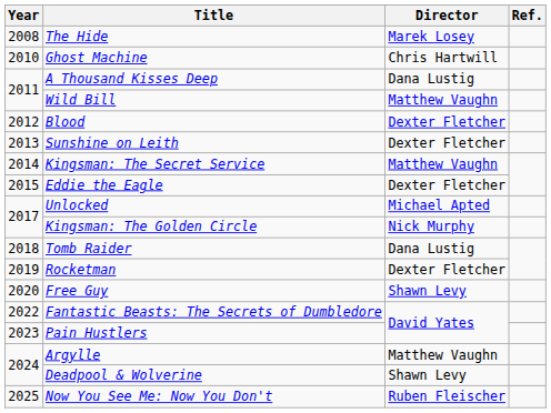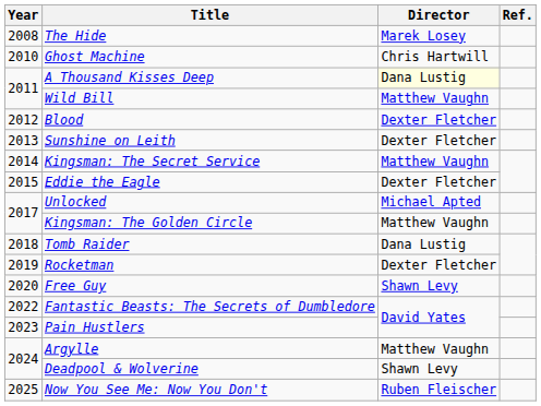A Thousand Kisses Deep | Director: no background -> lightyellow background
Kingsman: The Golden Circle | Director: Nick Murphy -> Matthew Vaughn
